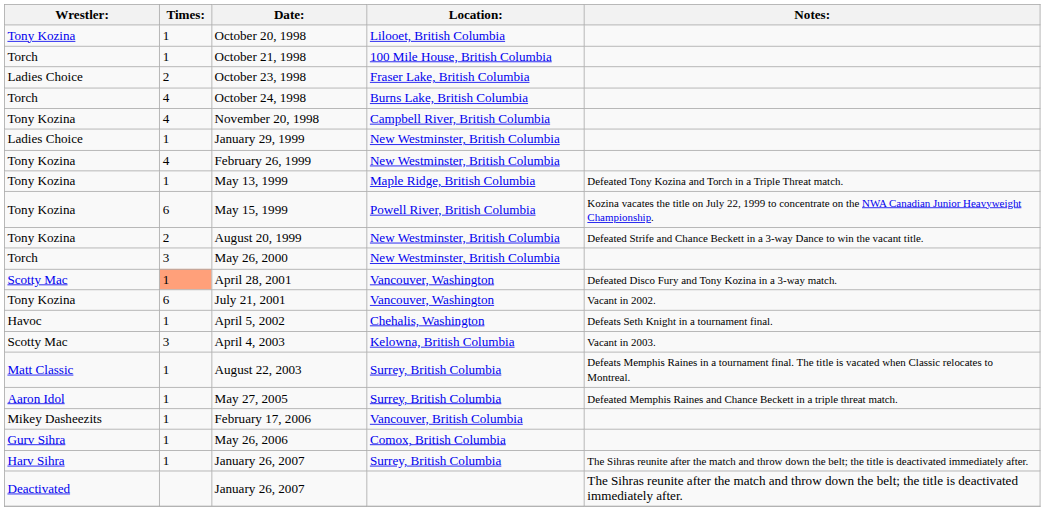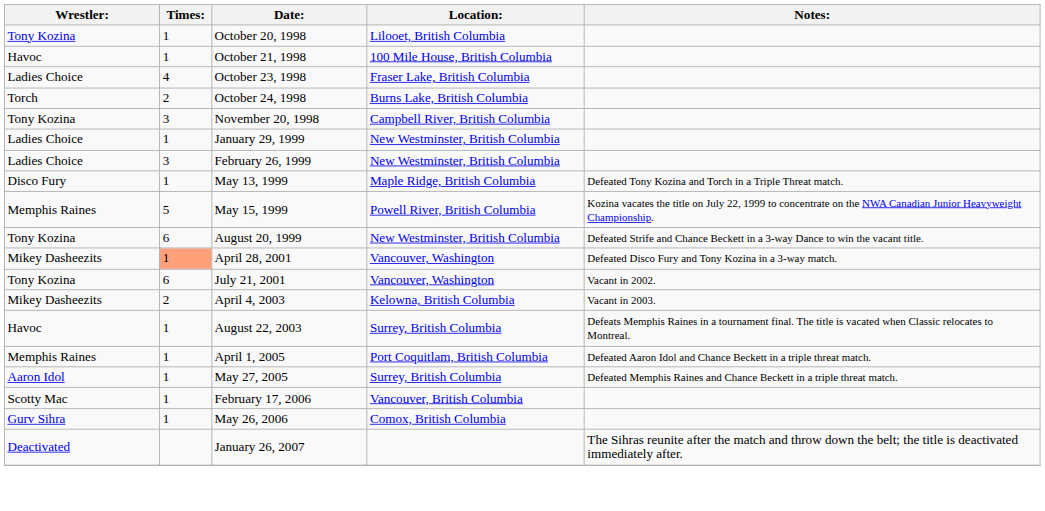October 21, 1998 | Wrestler:: Torch -> Havoc
October 23, 1998 | Times:: 2 -> 4
October 24, 1998 | Times:: 4 -> 2
November 20, 1998 | Times:: 4 -> 3
February 26, 1999 | Wrestler:: Tony Kozina -> Ladies Choice
February 26, 1999 | Times:: 4 -> 3
May 13, 1999 | Wrestler:: Tony Kozina -> Disco Fury
May 15, 1999 | Wrestler:: Tony Kozina -> Memphis Raines
May 15, 1999 | Times:: 6 -> 5
August 20, 1999 | Times:: 2 -> 6
- row: Torch | 3 | May 26, 2000 | New Westminster, British Columbia
April 28, 2001 | Wrestler:: Scotty Mac -> Mikey Dasheezits
- row: Havoc | 1 | April 5, 2002 | Chehalis, Washington | Defeats Seth Knight in a tournament final.
April 4, 2003 | Wrestler:: Scotty Mac -> Mikey Dasheezits
April 4, 2003 | Times:: 3 -> 2
August 22, 2003 | Wrestler:: Matt Classic -> Havoc
+ row: Memphis Raines | 1 | April 1, 2005 | Port Coquitlam, British Columbia | Defeated Aaron Idol and Chance Beckett in a triple threat match.
February 17, 2006 | Wrestler:: Mikey Dasheezits -> Scotty Mac
- row: Harv Sihra | 1 | January 26, 2007 | Surrey, British Columbia | The Sihras reunite after the match and throw down the belt; the title is deactivated immediately after.
